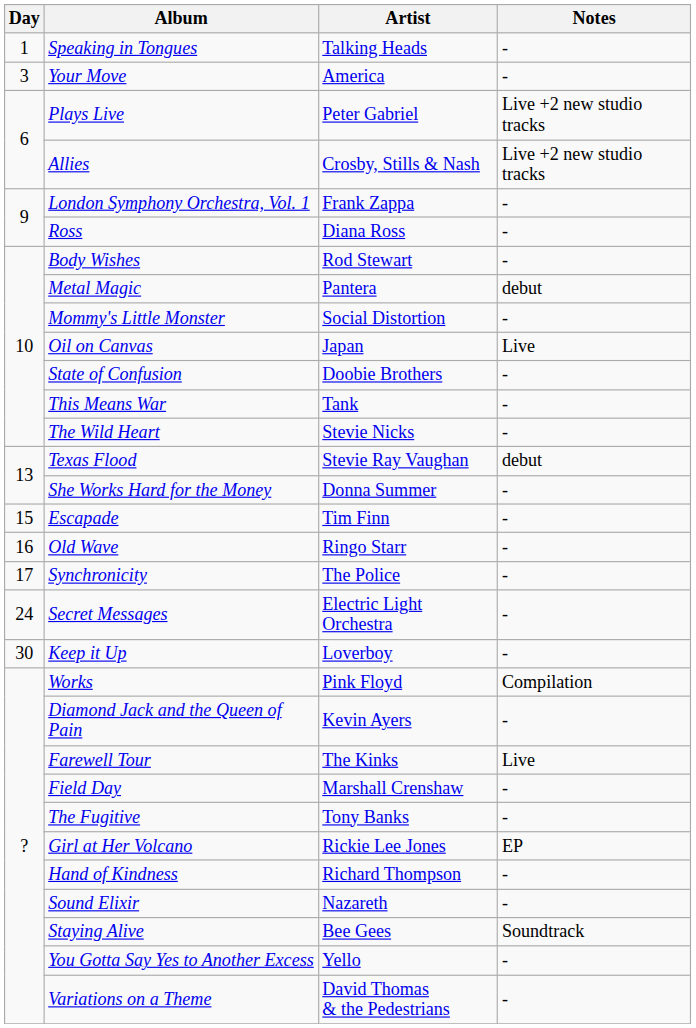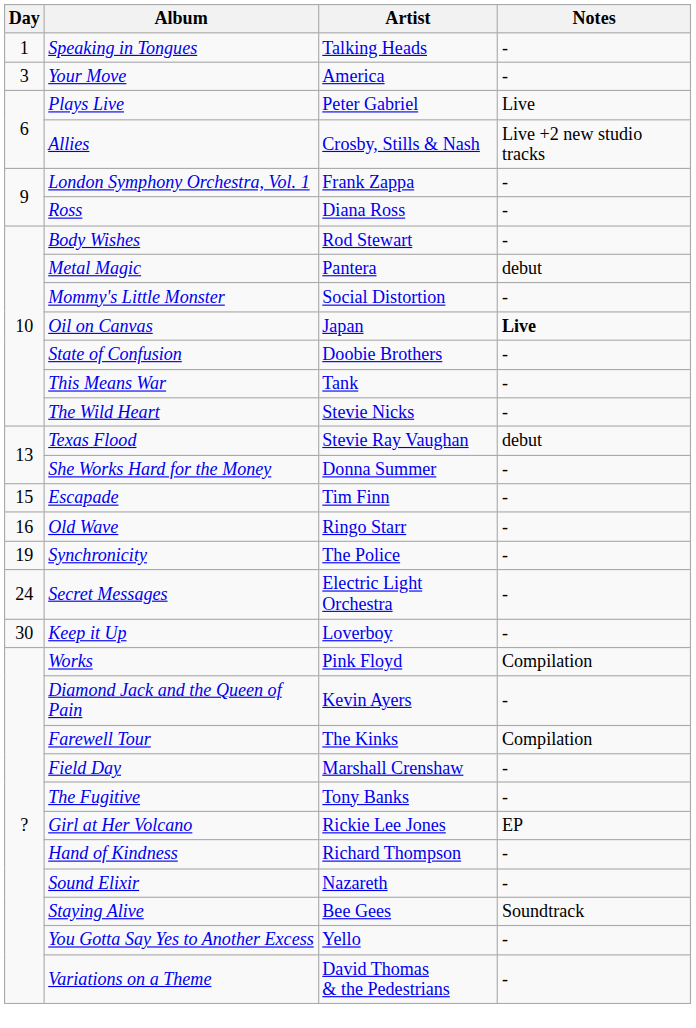Plays Live | Notes: Live +2 new studio tracks -> Live
Oil on Canvas | Notes: normal -> bold
Synchronicity | Day: 17 -> 19
Farewell Tour | Notes: Live -> Compilation
